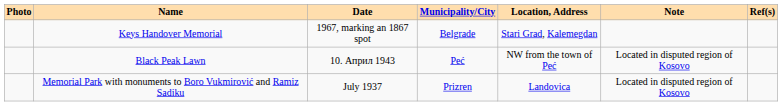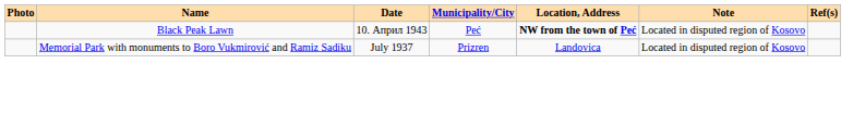- row: Keys Handover Memorial | 1967, marking an 1867 spot | Belgrade | Stari Grad, Kalemegdan
Black Peak Lawn | Location, Address: normal -> bold
